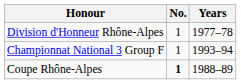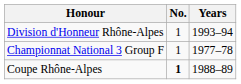Division d'Honneur Rhône-Alpes | Years: 1977–78 -> 1993–94
Championnat National 3 Group F | Years: 1993–94 -> 1977–78
